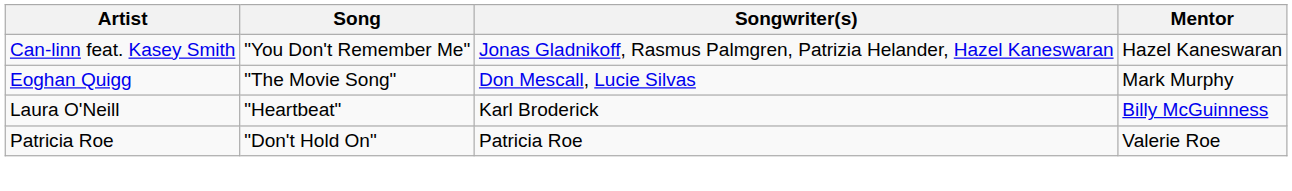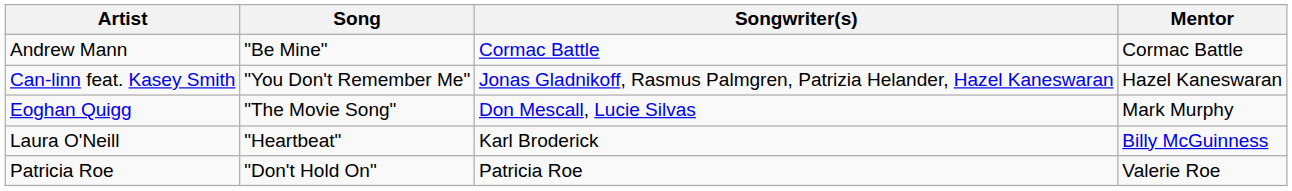+ row: Andrew Mann | "Be Mine" | Cormac Battle | Cormac Battle
